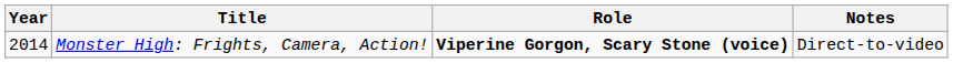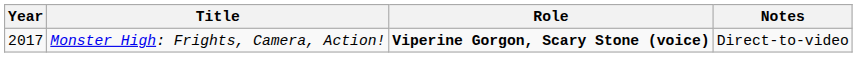Monster High: Frights, Camera, Action! | Year: 2014 -> 2017
